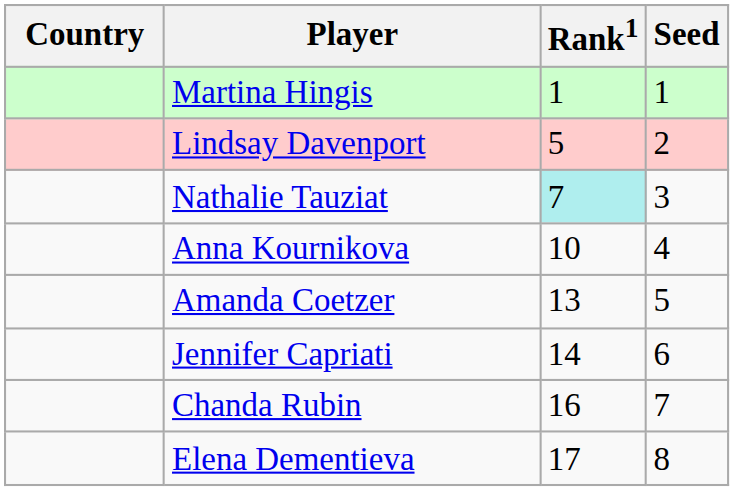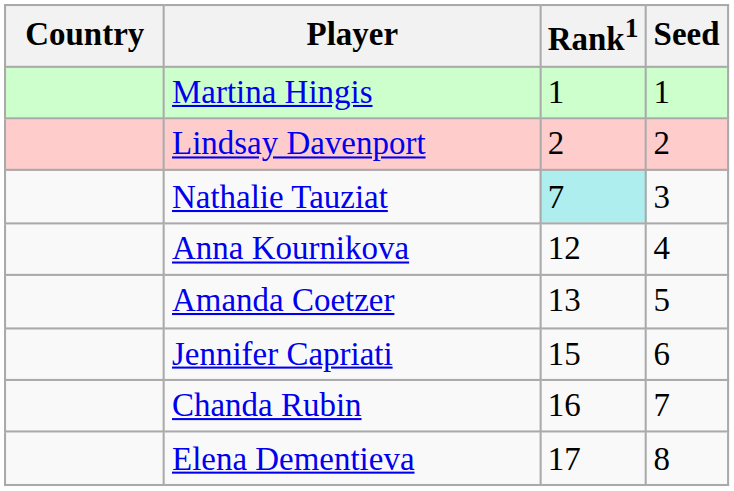Lindsay Davenport | Rank1: 5 -> 2
Anna Kournikova | Rank1: 10 -> 12
Jennifer Capriati | Rank1: 14 -> 15
